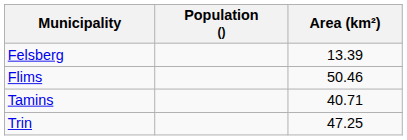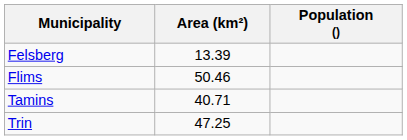columns swapped: Population () <-> Area (km²)
